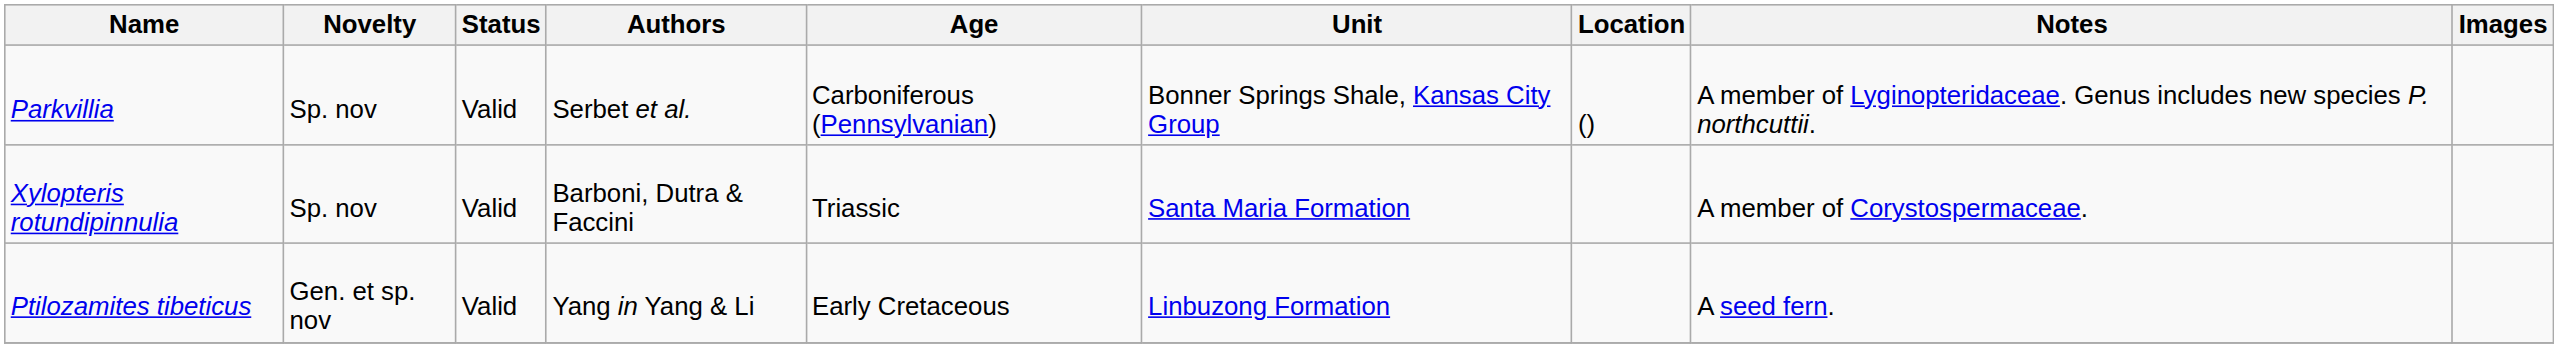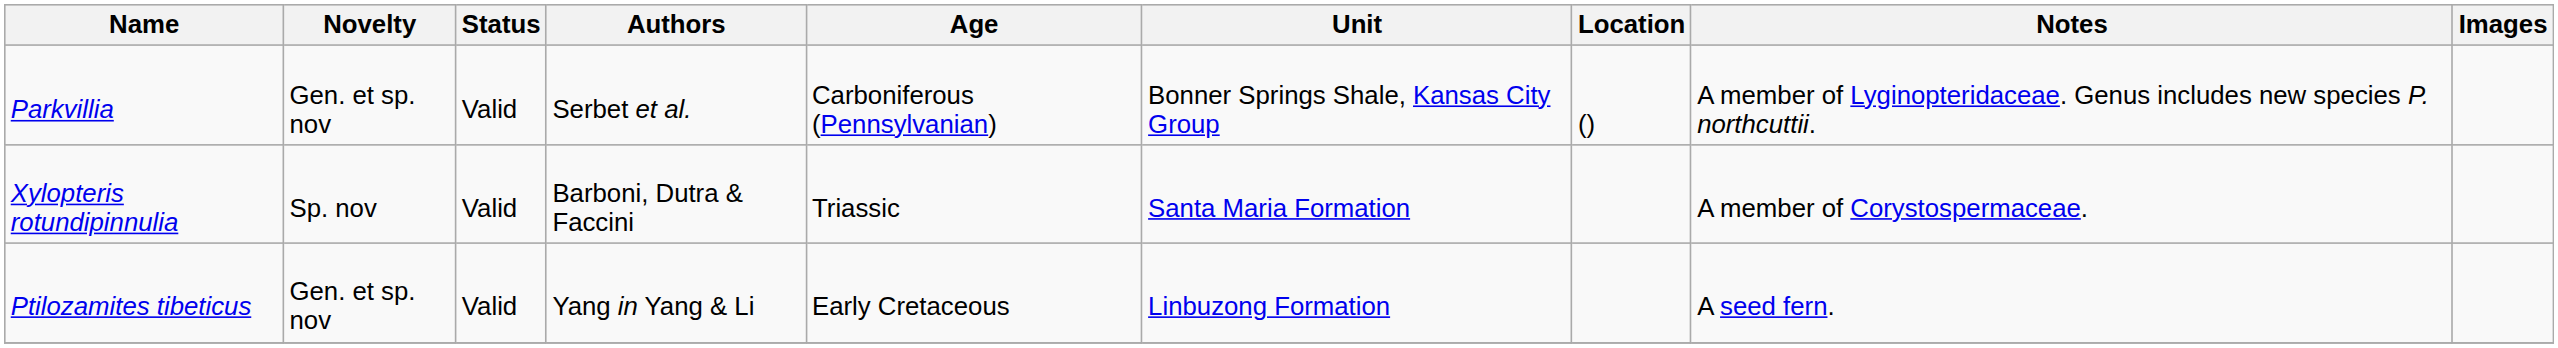Parkvillia | Novelty: Sp. nov -> Gen. et sp. nov
